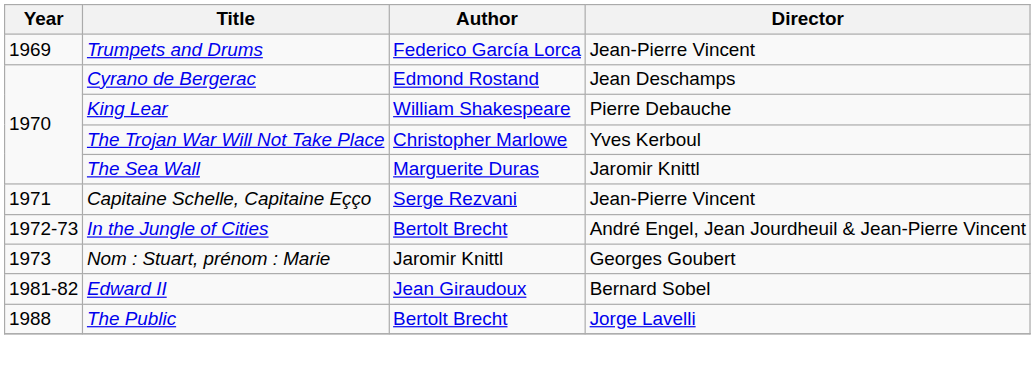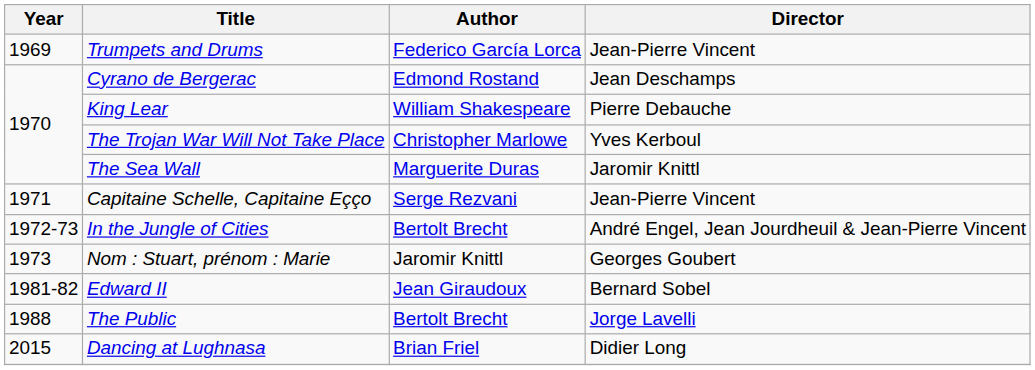+ row: 2015 | Dancing at Lughnasa | Brian Friel | Didier Long
